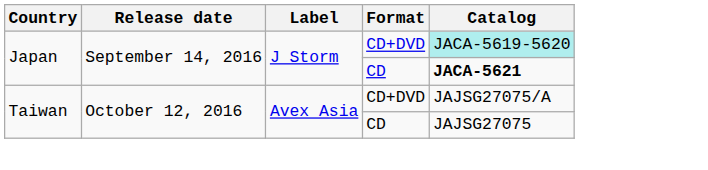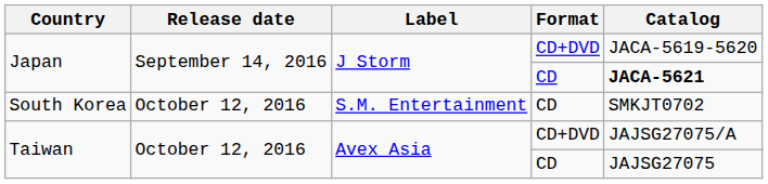Japan / CD+DVD | Catalog: paleturquoise background -> no background
+ row: South Korea | October 12, 2016 | S.M. Entertainment | CD | SMKJT0702
